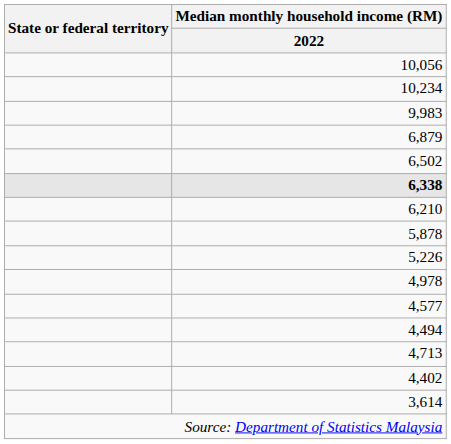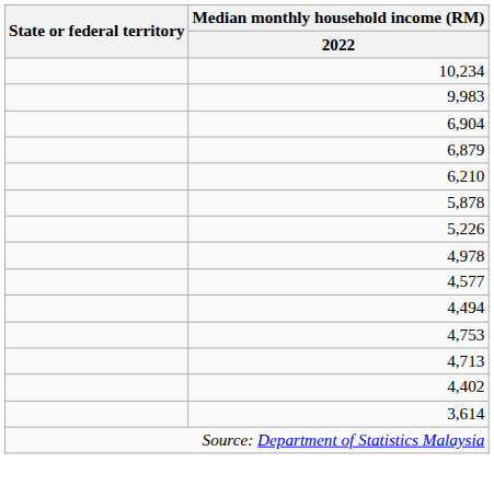- row: 10,056
+ row: 6,904
- row: 6,502
- row: 6,338
+ row: 4,753
